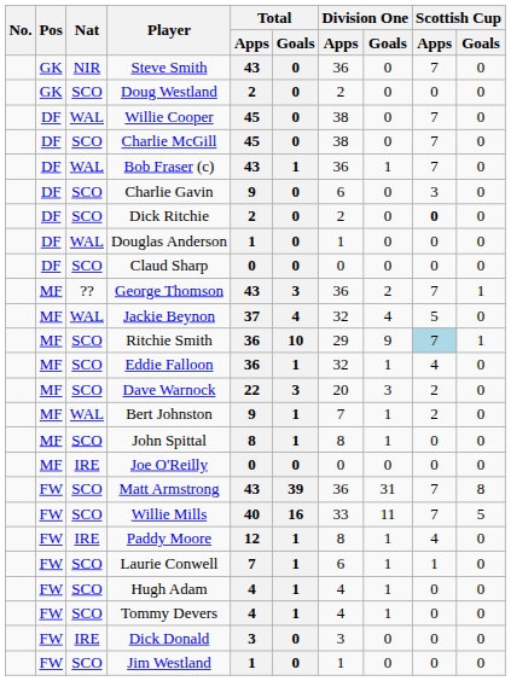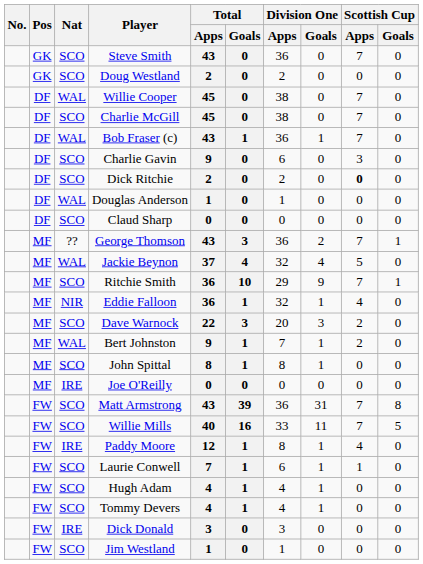Steve Smith | Nat: NIR -> SCO
Ritchie Smith | Scottish Cup / Apps: lightblue background -> no background
Eddie Falloon | Nat: SCO -> NIR
